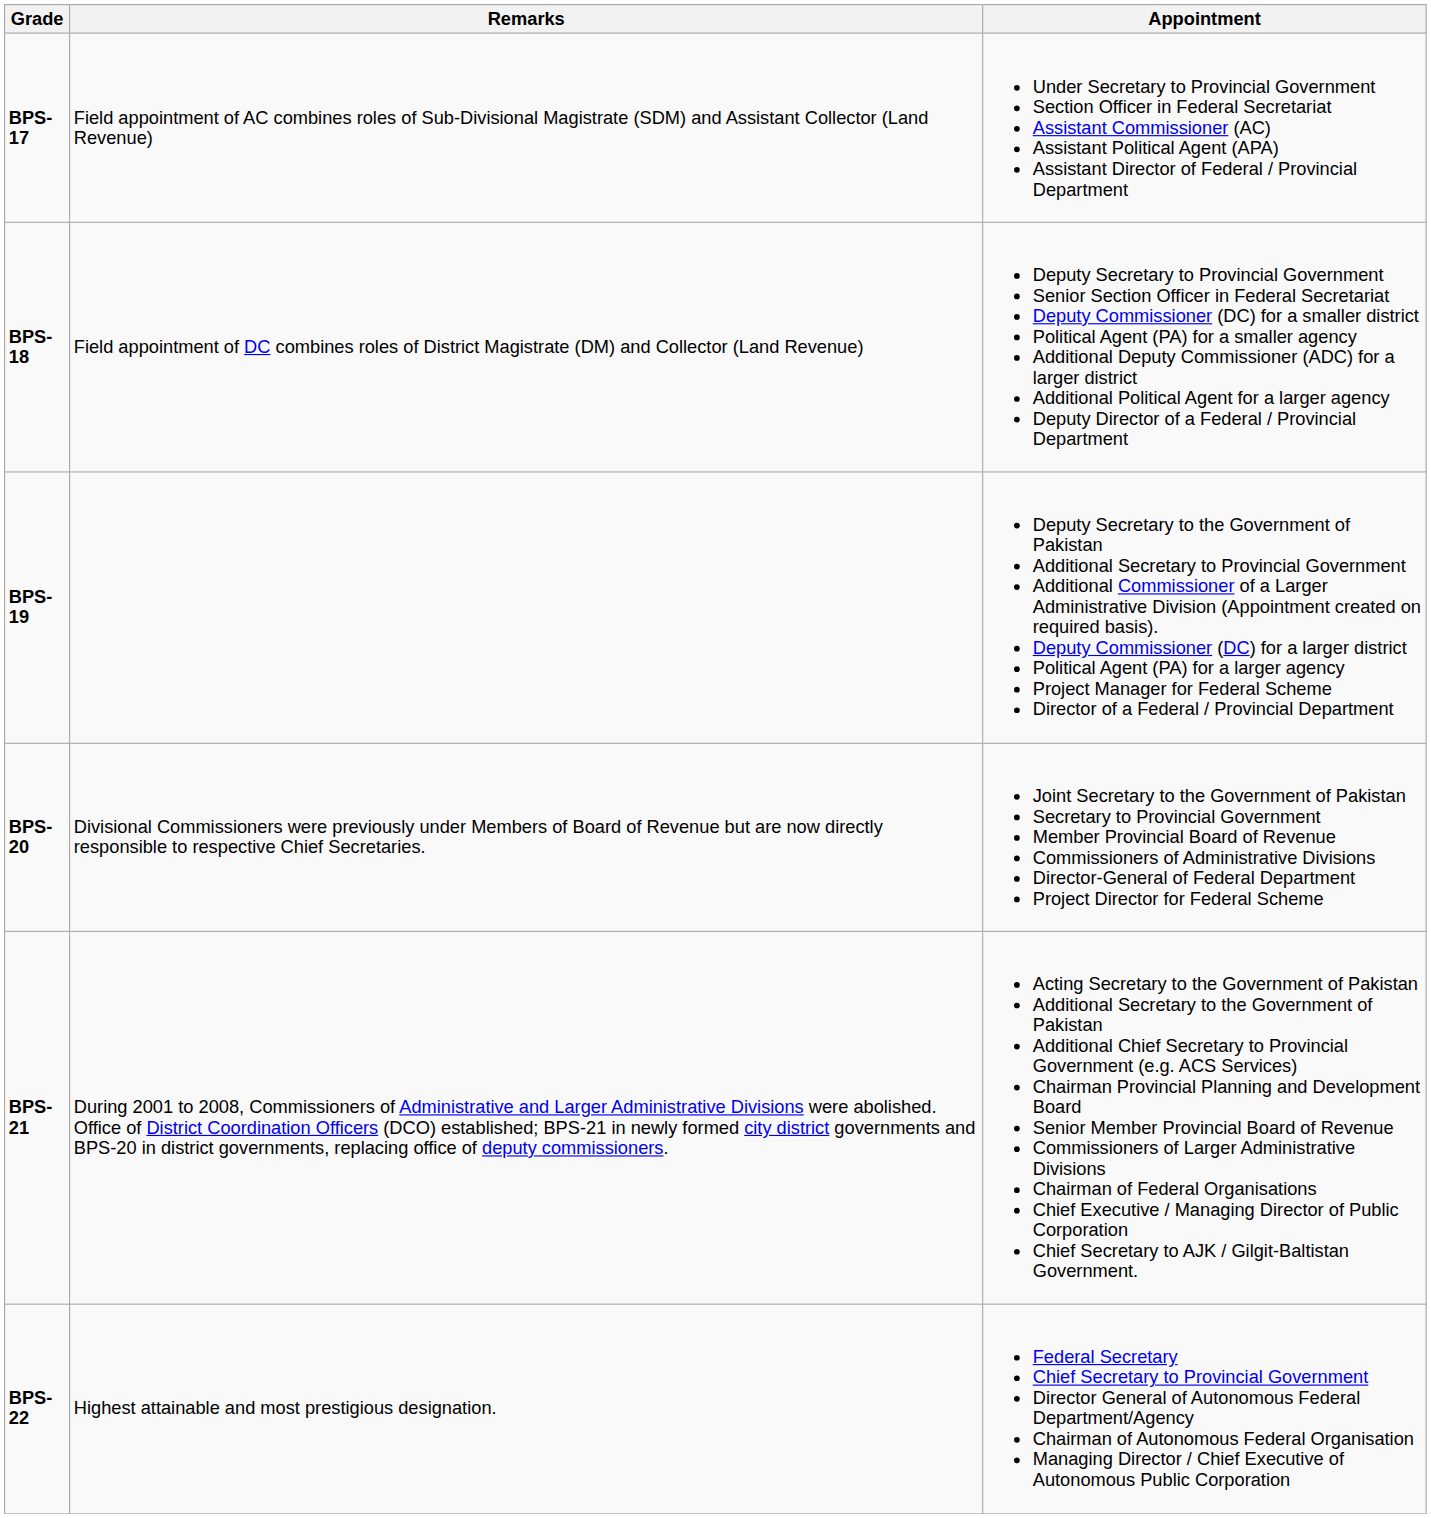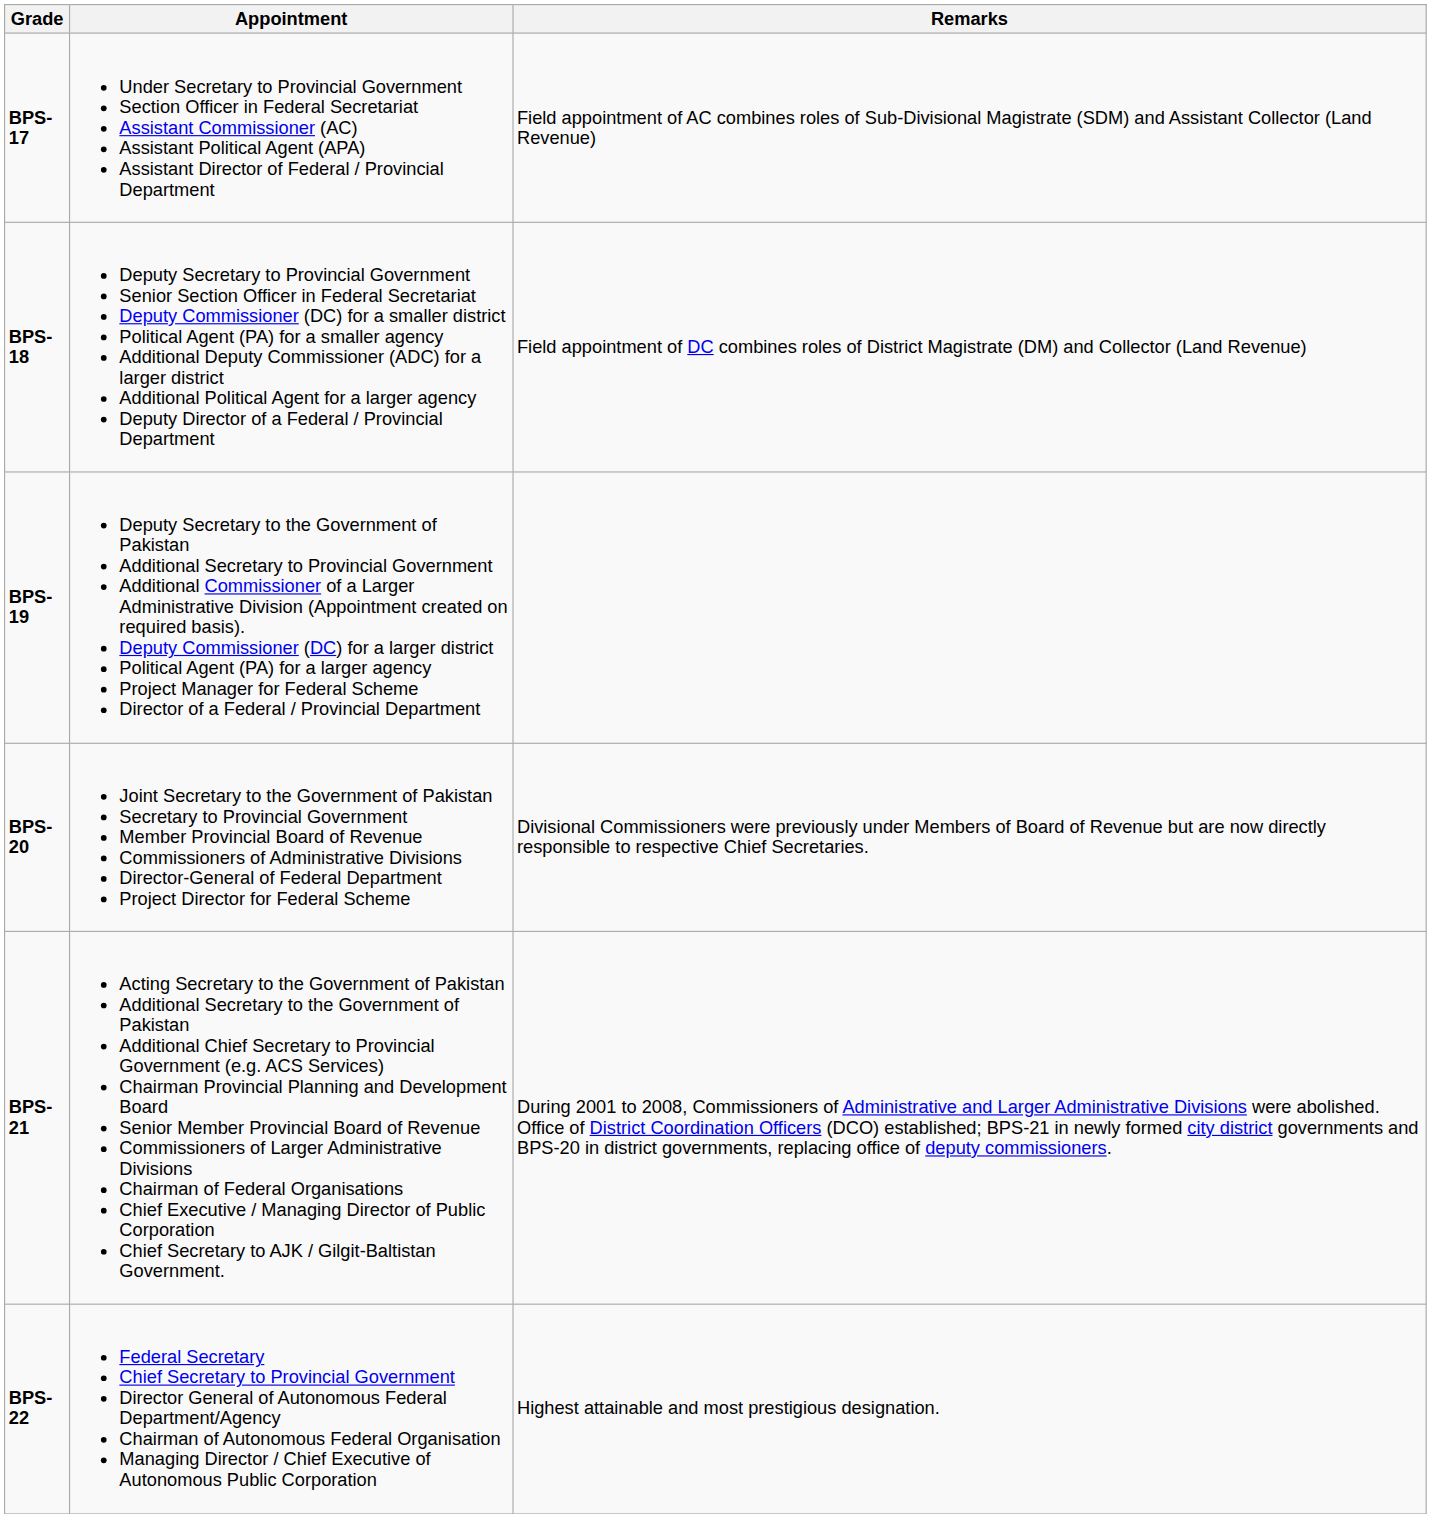columns swapped: Appointment <-> Remarks
